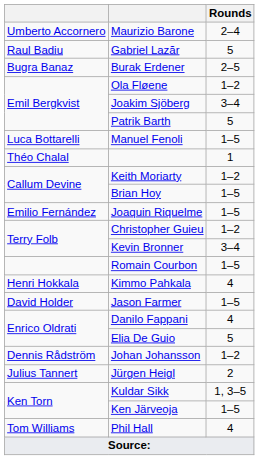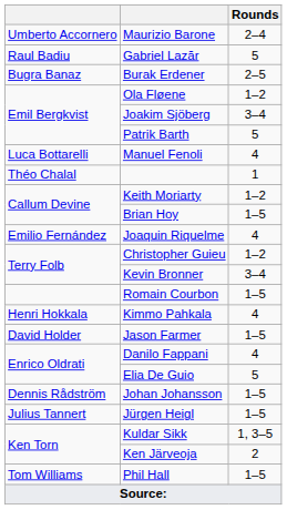Manuel Fenoli | Rounds: 1–5 -> 4
Joaquin Riquelme | Rounds: 1–5 -> 4
Johan Johansson | Rounds: 1–2 -> 1–5
Jürgen Heigl | Rounds: 2 -> 1–5
Ken Järveoja | Rounds: 1–5 -> 2
Phil Hall | Rounds: 4 -> 1–5
